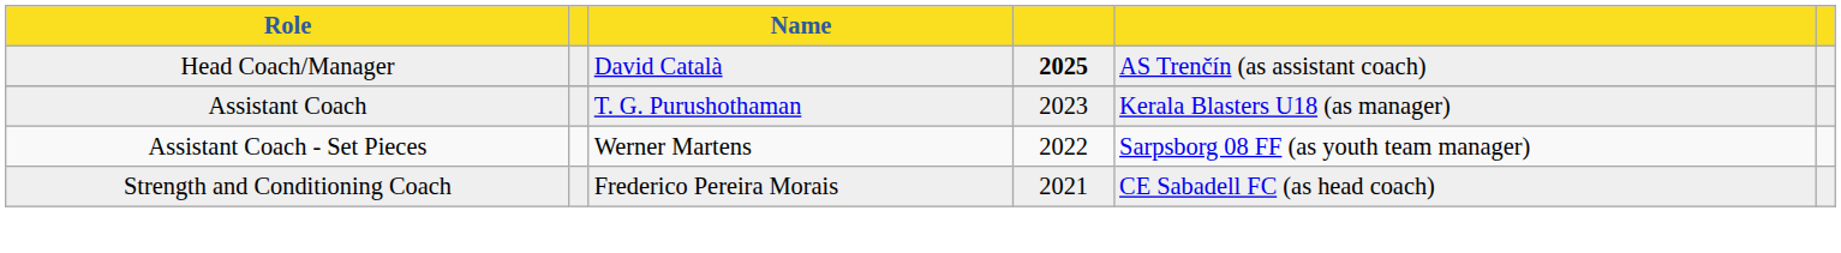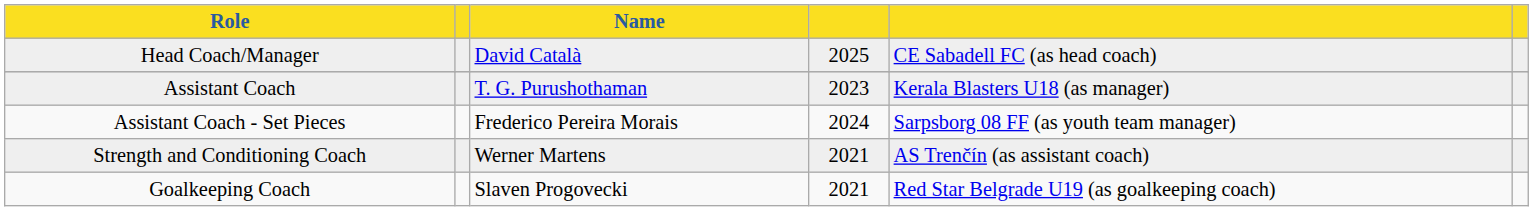Head Coach/Manager | column 4: bold -> normal
Head Coach/Manager | column 5: AS Trenčín (as assistant coach) -> CE Sabadell FC (as head coach)
Assistant Coach - Set Pieces | Name: Werner Martens -> Frederico Pereira Morais
Assistant Coach - Set Pieces | column 4: 2022 -> 2024
Strength and Conditioning Coach | Name: Frederico Pereira Morais -> Werner Martens
Strength and Conditioning Coach | column 5: CE Sabadell FC (as head coach) -> AS Trenčín (as assistant coach)
+ row: Goalkeeping Coach | Slaven Progovecki | 2021 | Red Star Belgrade U19 (as goalkeeping coach)
